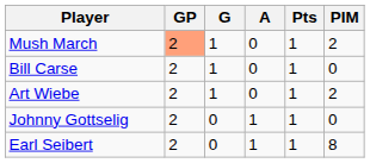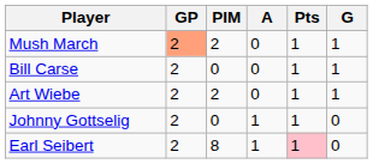columns swapped: G <-> PIM
Earl Seibert | Pts: no background -> pink background
